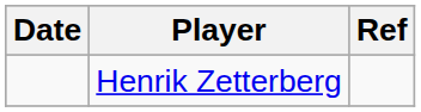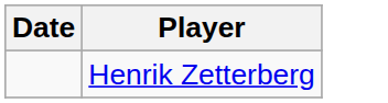- column: Ref
